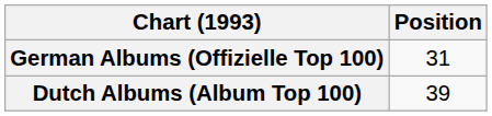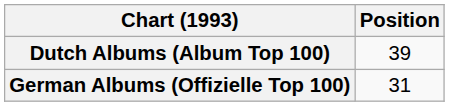rows swapped: Dutch Albums (Album Top 100) <-> German Albums (Offizielle Top 100)
